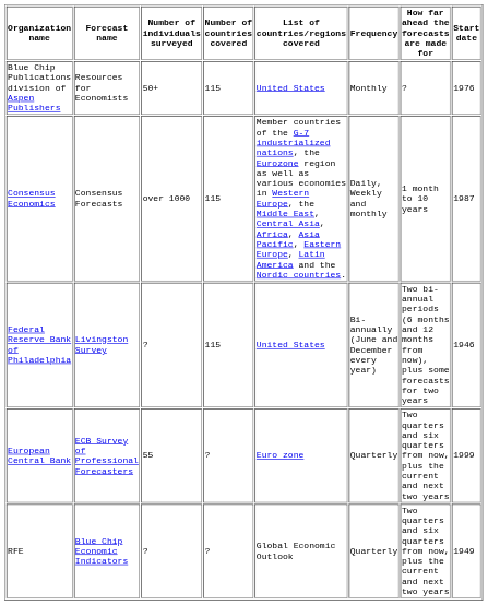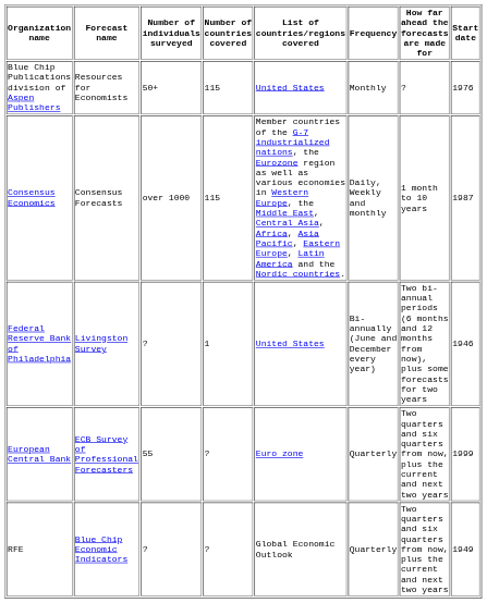Federal Reserve Bank of Philadelphia | Number of countries covered: 115 -> 1
